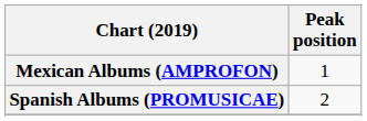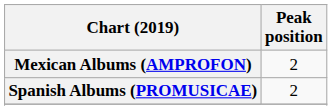Mexican Albums (AMPROFON) | Peak position: 1 -> 2
